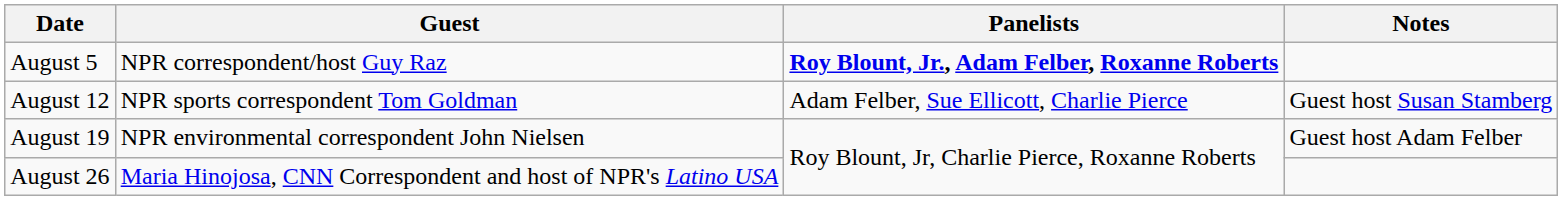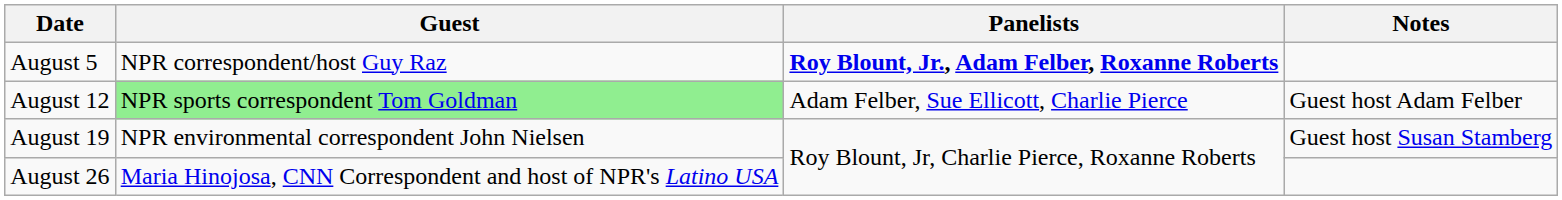August 12 | Guest: no background -> lightgreen background
August 12 | Notes: Guest host Susan Stamberg -> Guest host Adam Felber
August 19 | Notes: Guest host Adam Felber -> Guest host Susan Stamberg
